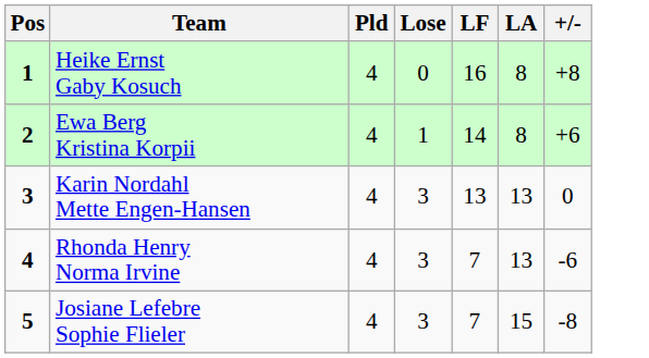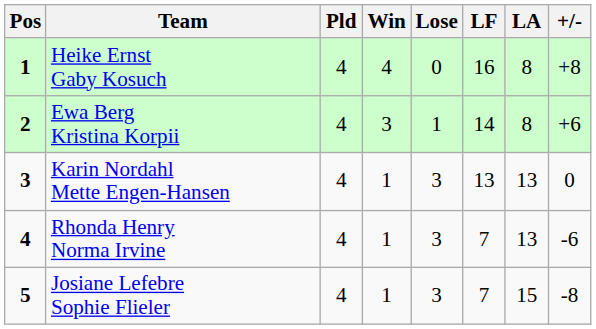+ column: Win | 4 | 3 | 1 | 1 | 1
